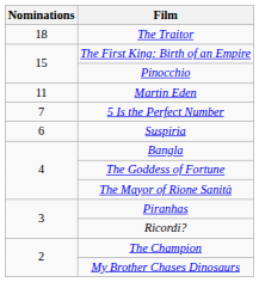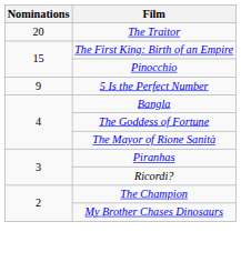The Traitor | Nominations: 18 -> 20
- row: 11 | Martin Eden
5 Is the Perfect Number | Nominations: 7 -> 9
- row: 6 | Suspiria
